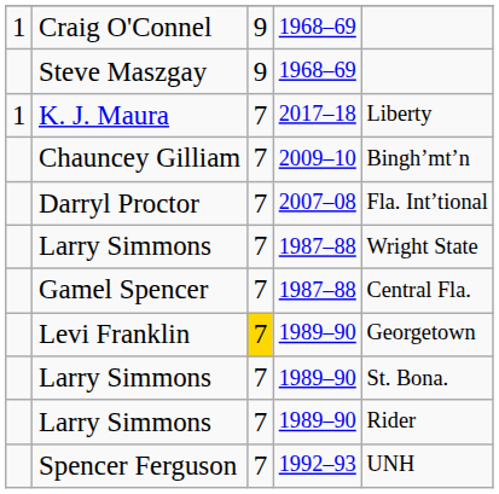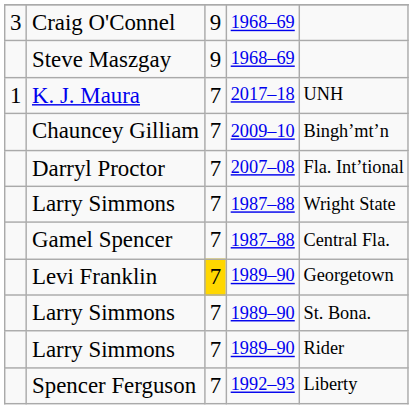Craig O'Connel | column 1: 1 -> 3
K. J. Maura | column 5: Liberty -> UNH
Spencer Ferguson | column 5: UNH -> Liberty
